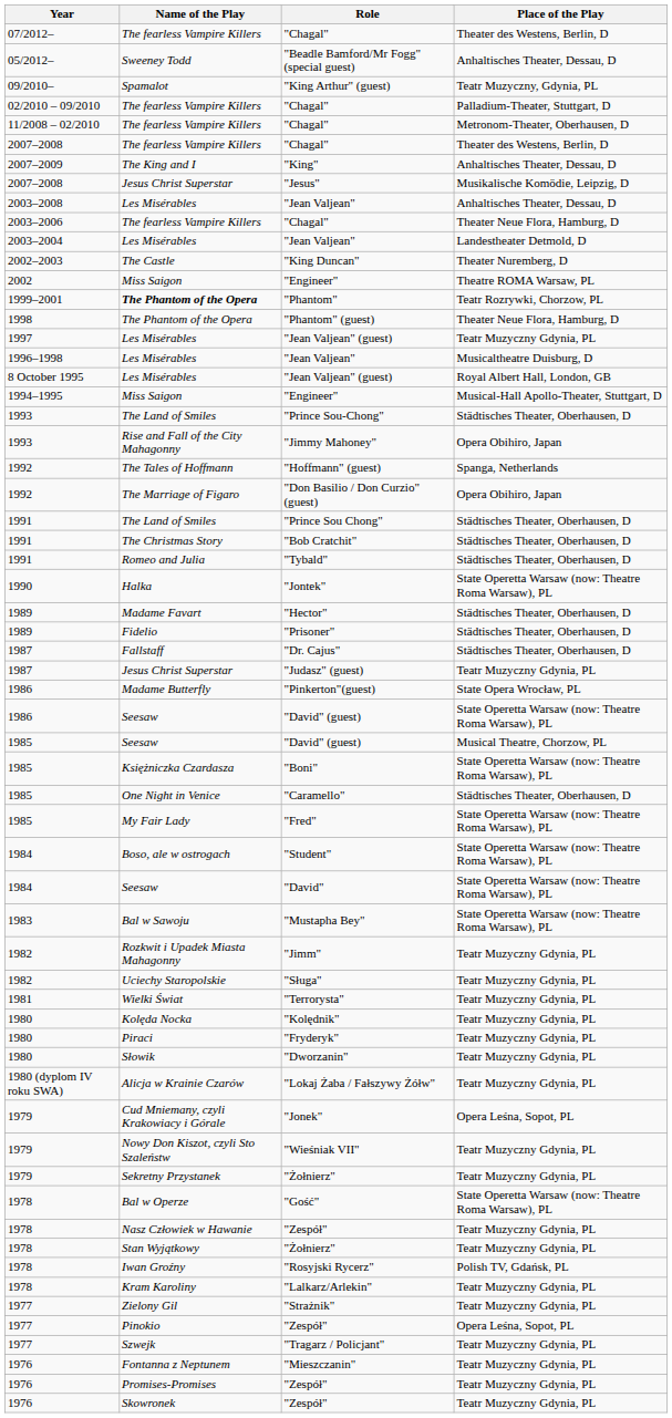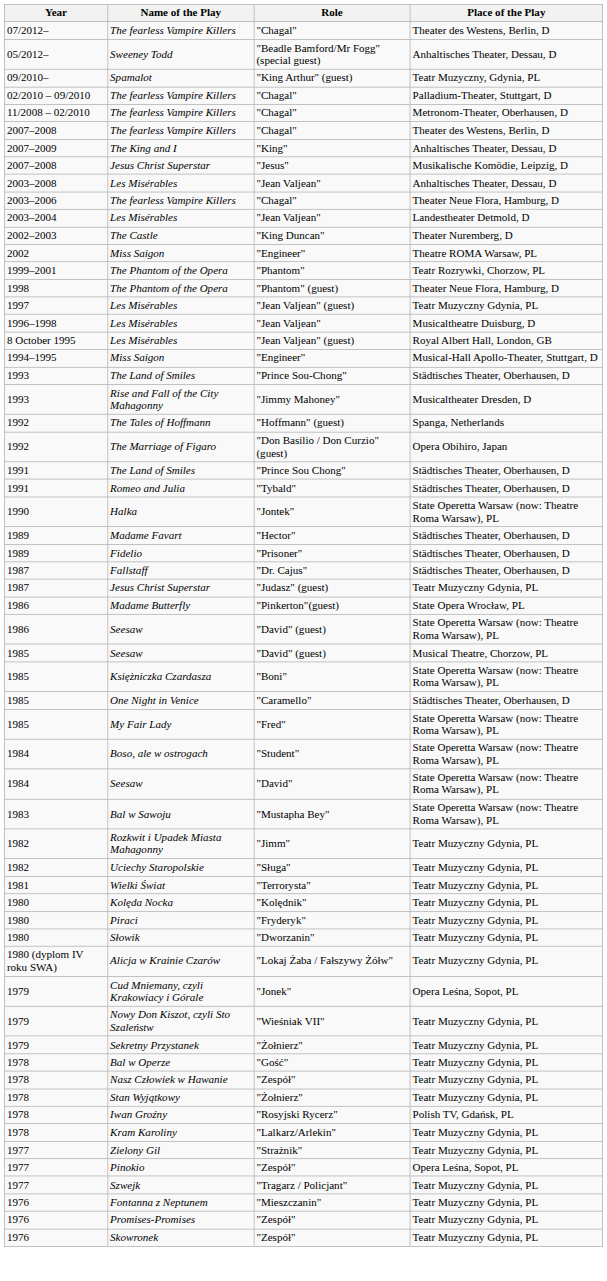"Phantom" | Name of the Play: bold -> normal
"Jimmy Mahoney" | Place of the Play: Opera Obihiro, Japan -> Musicaltheater Dresden, D
- row: 1991 | The Christmas Story | "Bob Cratchit" | Städtisches Theater, Oberhausen, D
"Gość" | Place of the Play: State Operetta Warsaw (now: Theatre Roma Warsaw), PL -> Teatr Muzyczny Gdynia, PL
